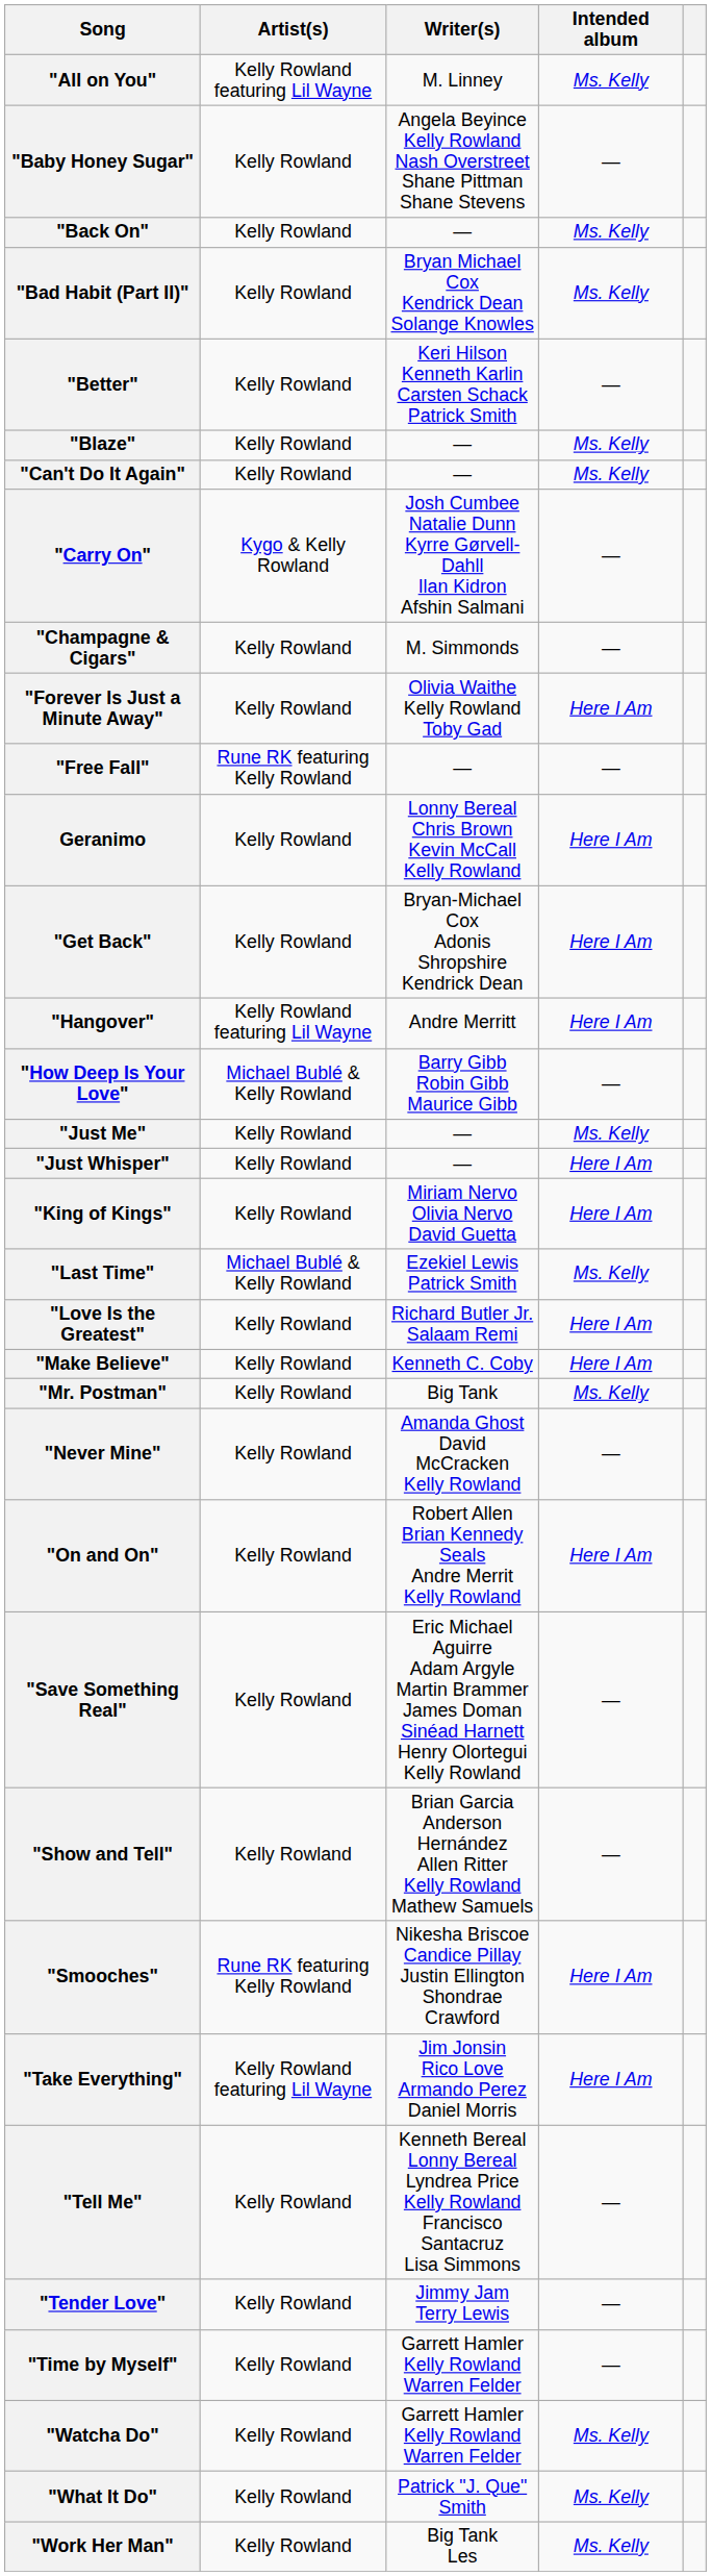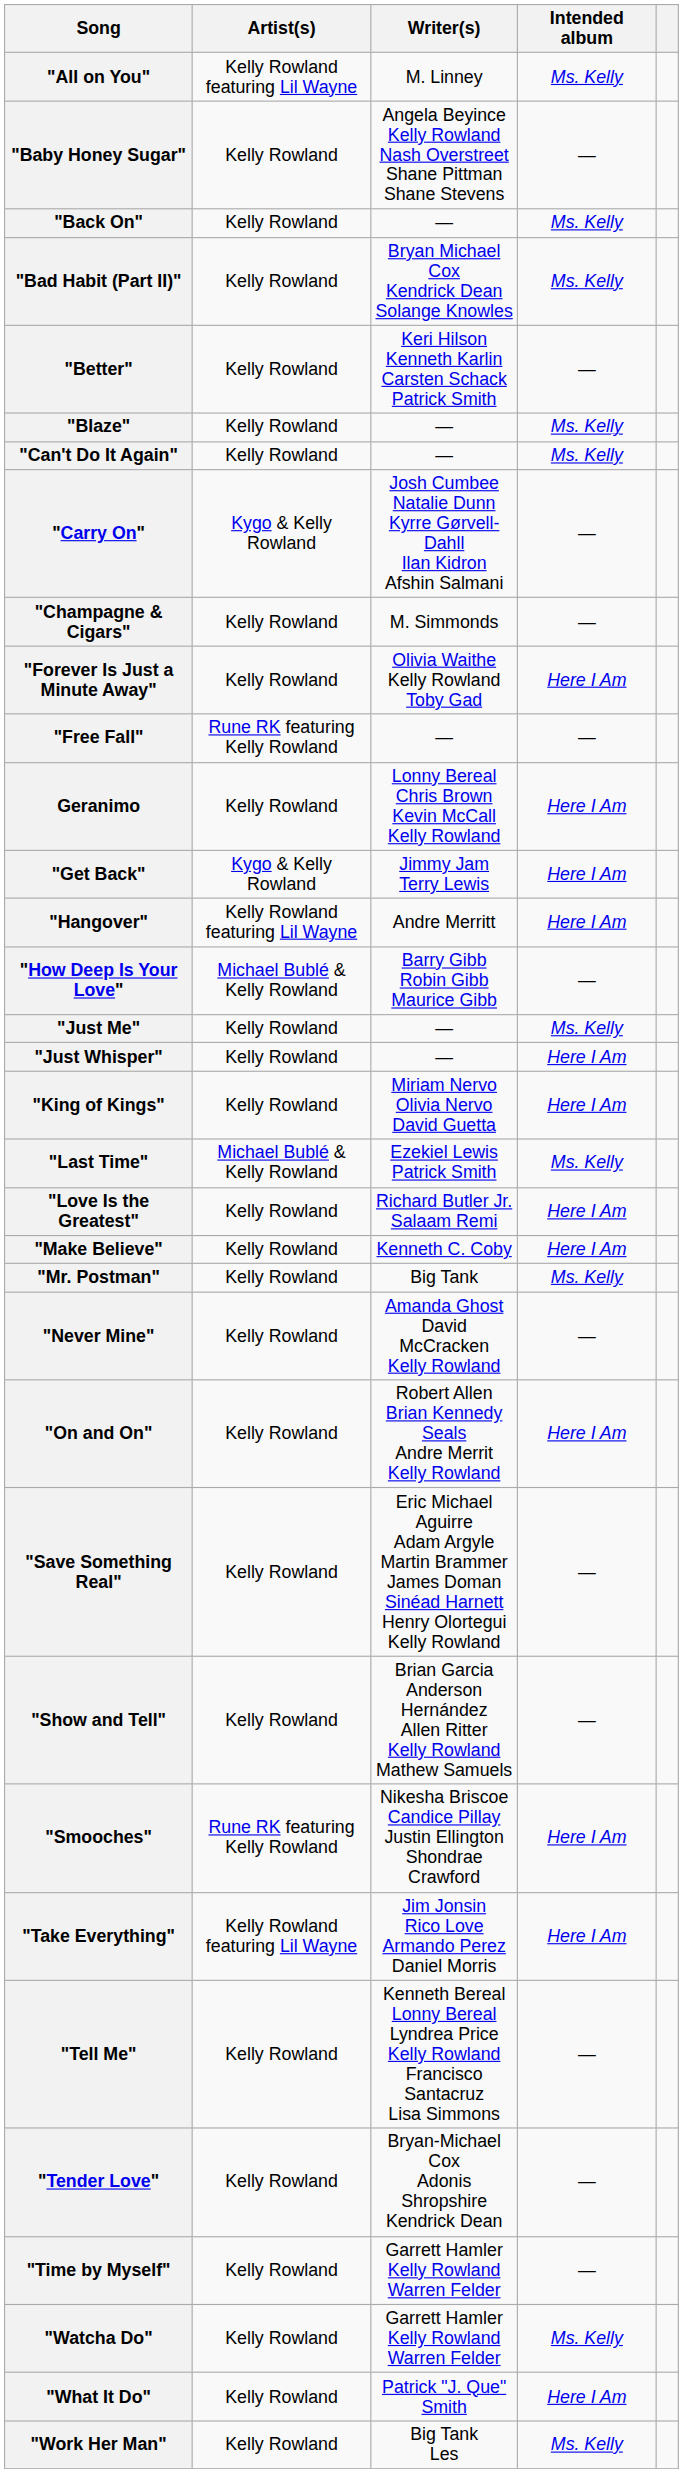"Get Back" | Artist(s): Kelly Rowland -> Kygo & Kelly Rowland
"Get Back" | Writer(s): Bryan-Michael Cox Adonis Shropshire Kendrick Dean -> Jimmy Jam Terry Lewis
"Tender Love" | Writer(s): Jimmy Jam Terry Lewis -> Bryan-Michael Cox Adonis Shropshire Kendrick Dean
"What It Do" | Intended album: Ms. Kelly -> Here I Am
